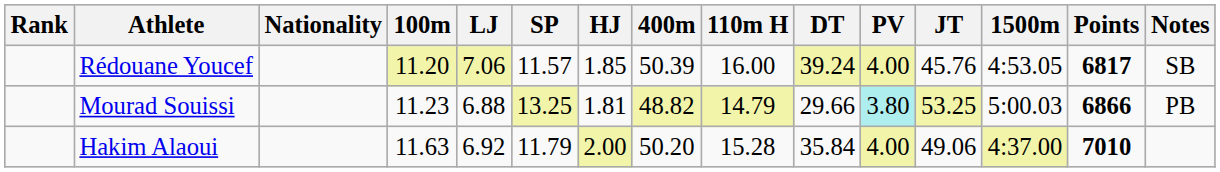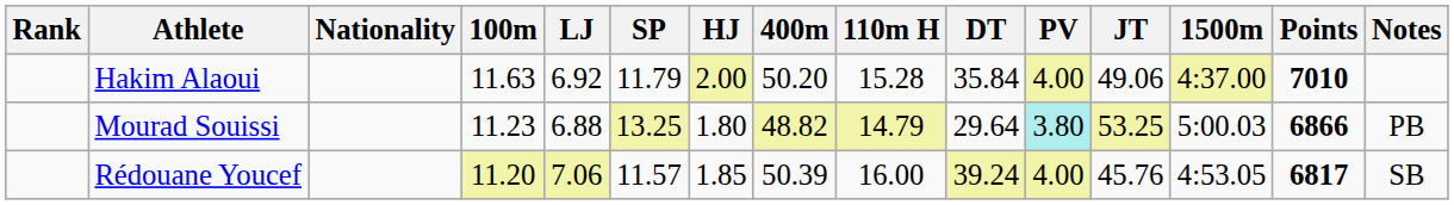rows swapped: Hakim Alaoui <-> Rédouane Youcef
Mourad Souissi | HJ: 1.81 -> 1.80
Mourad Souissi | DT: 29.66 -> 29.64
